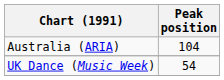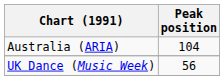UK Dance (Music Week) | Peak position: 54 -> 56
